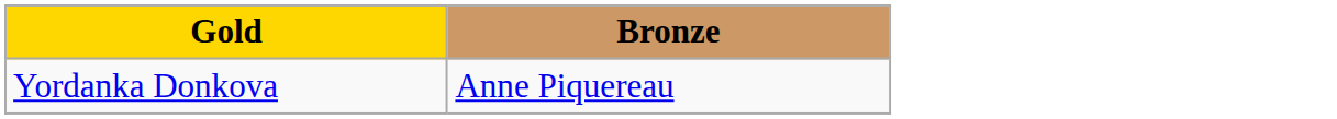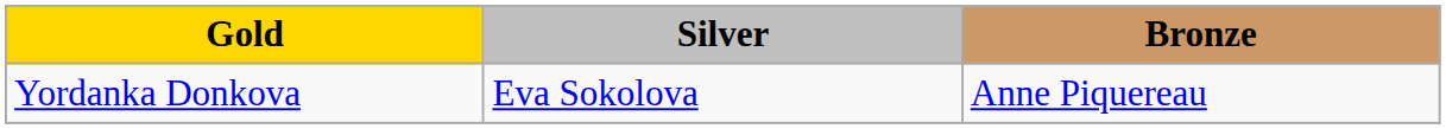+ column: Silver | Eva Sokolova
